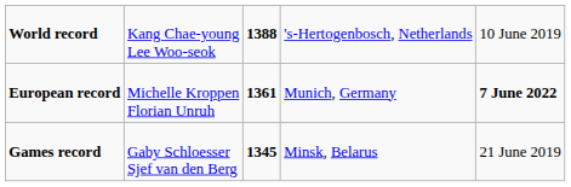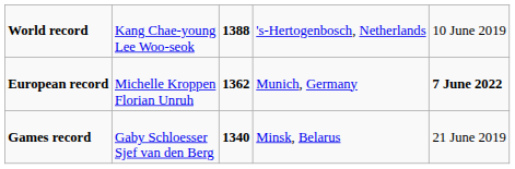European record | column 3: 1361 -> 1362
Games record | column 3: 1345 -> 1340
